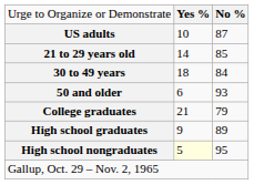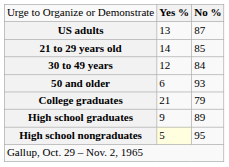US adults | column 2: 10 -> 13
30 to 49 years | column 2: 18 -> 12
